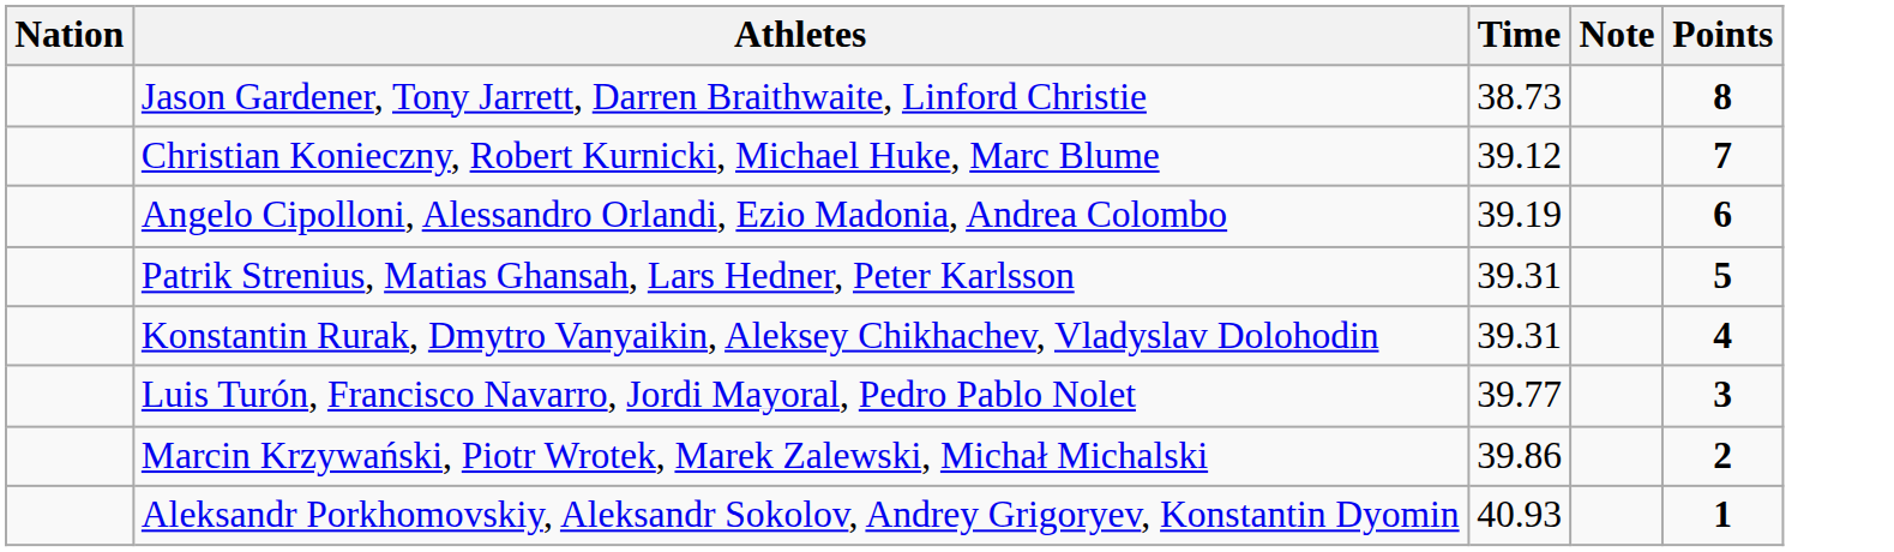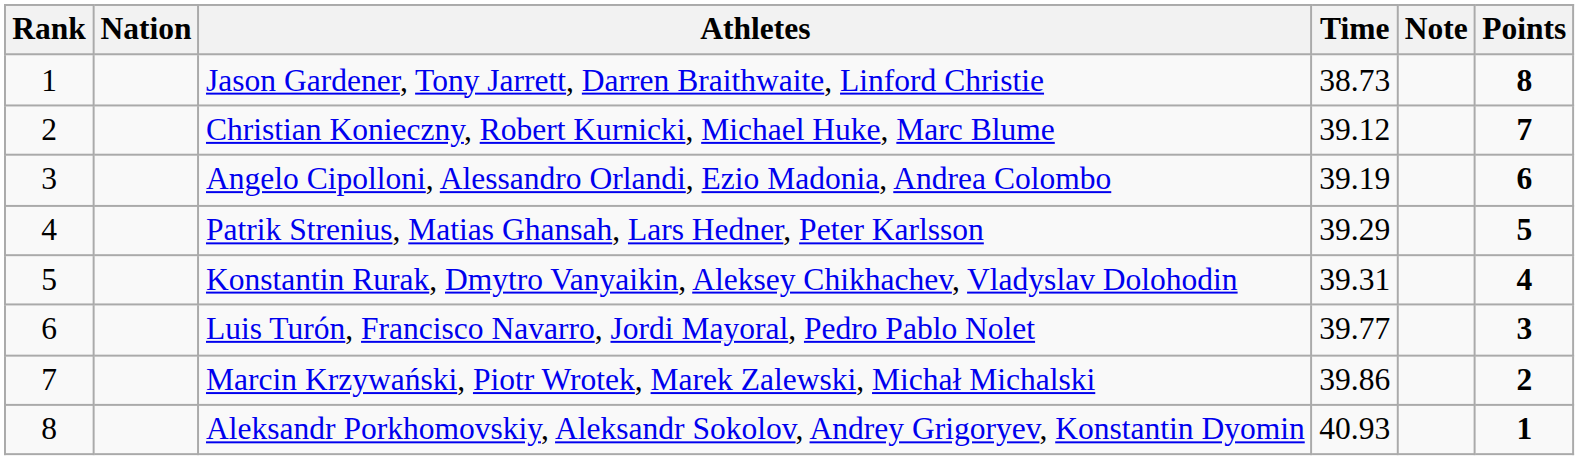+ column: Rank | 1 | 2 | 3 | 4 | 5 | 6 | 7 | 8
Patrik Strenius, Matias Ghansah, Lars Hedner, Peter Karlsson | Time: 39.31 -> 39.29
